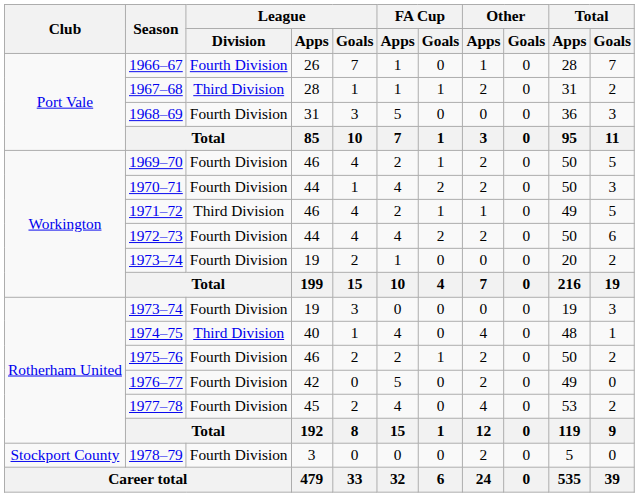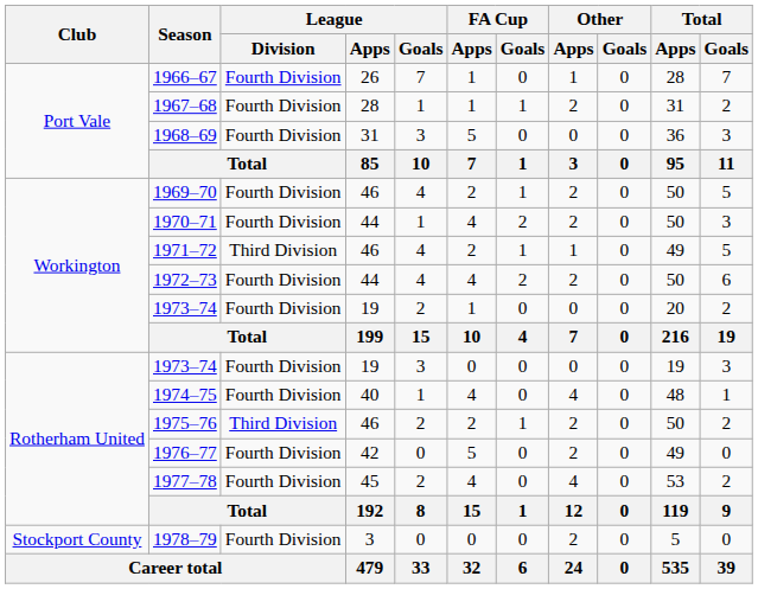1967–68 | League / Division: Third Division -> Fourth Division
1974–75 | League / Division: Third Division -> Fourth Division
1975–76 | League / Division: Fourth Division -> Third Division
